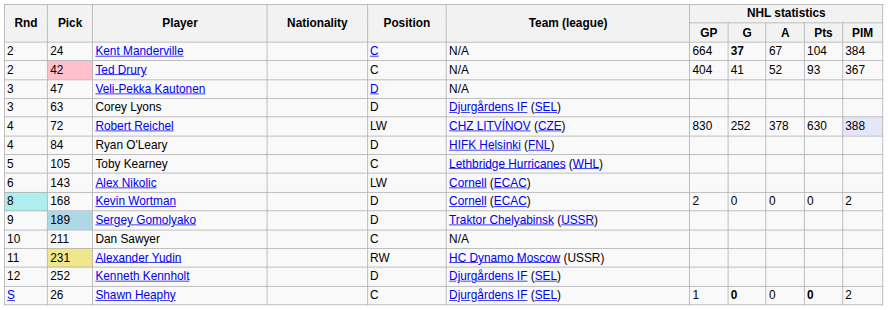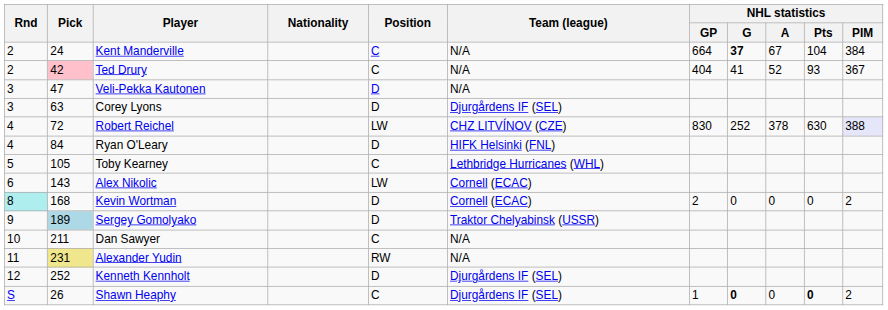Alexander Yudin | Team (league): HC Dynamo Moscow (USSR) -> N/A
